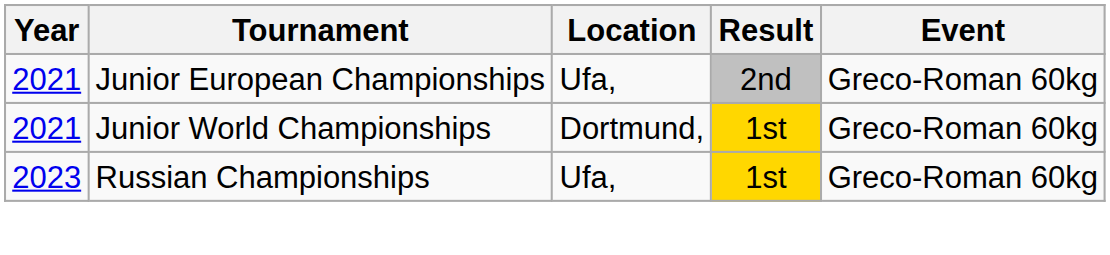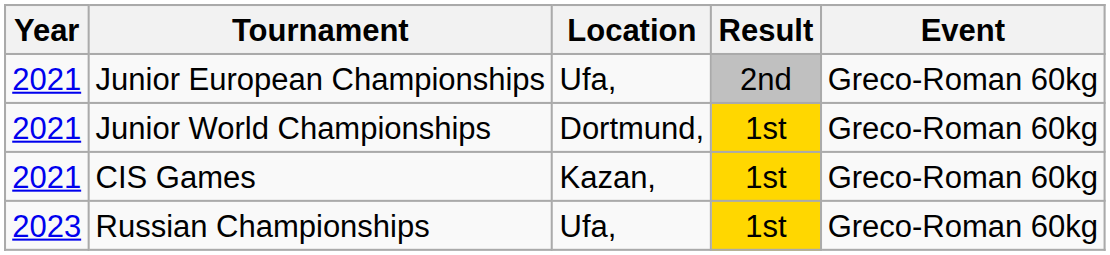+ row: 2021 | CIS Games | Kazan, | 1st | Greco-Roman 60kg
